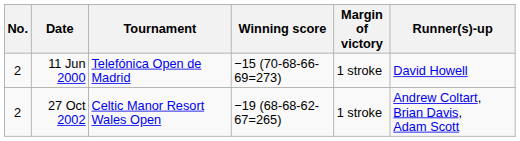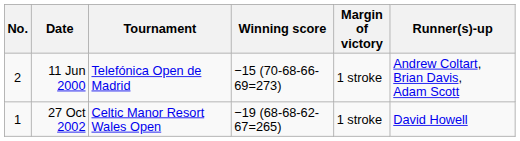11 Jun 2000 | Runner(s)-up: David Howell -> Andrew Coltart, Brian Davis, Adam Scott
27 Oct 2002 | No.: 2 -> 1
27 Oct 2002 | Runner(s)-up: Andrew Coltart, Brian Davis, Adam Scott -> David Howell
